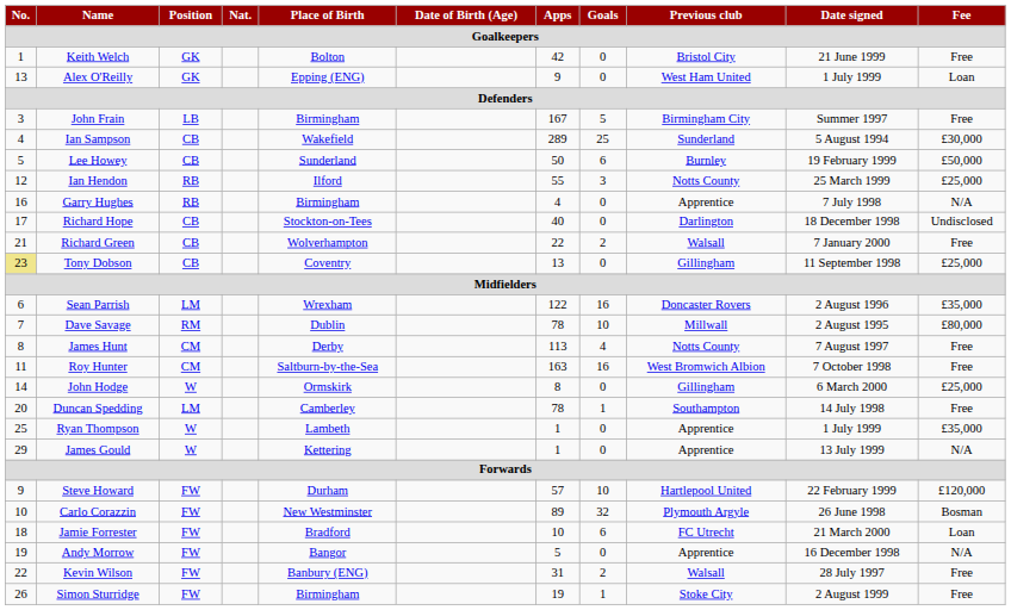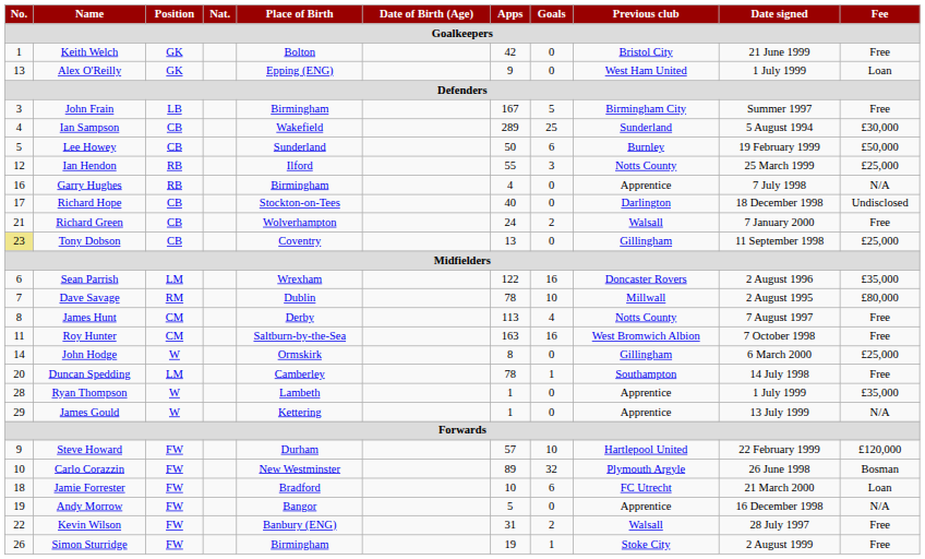Richard Green | Apps: 22 -> 24
Ryan Thompson | No.: 25 -> 28
